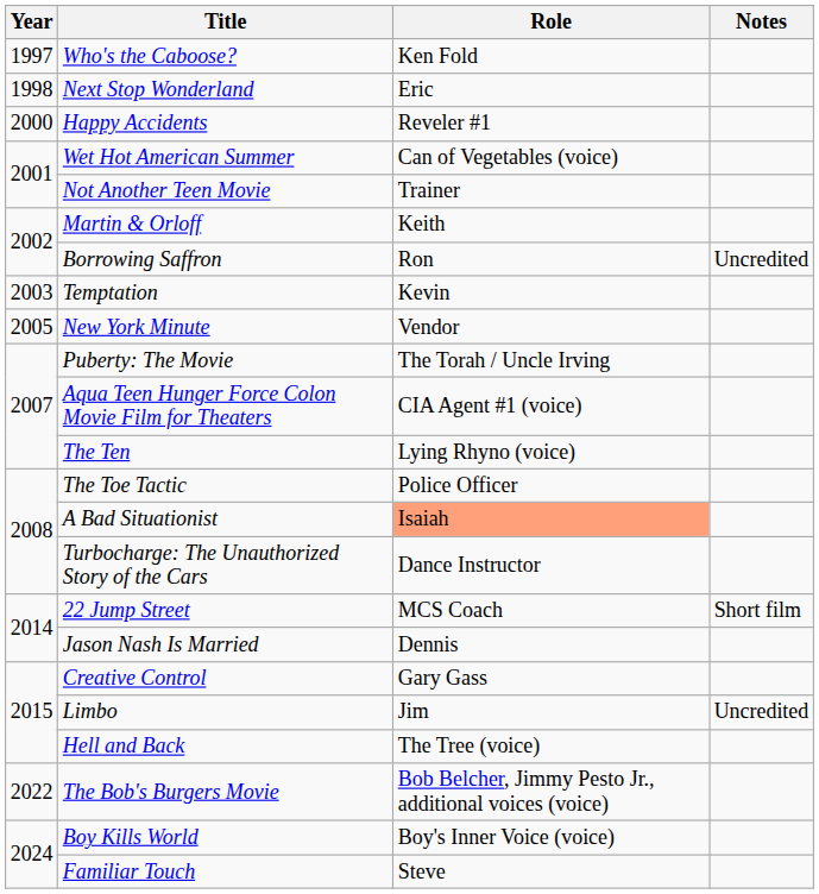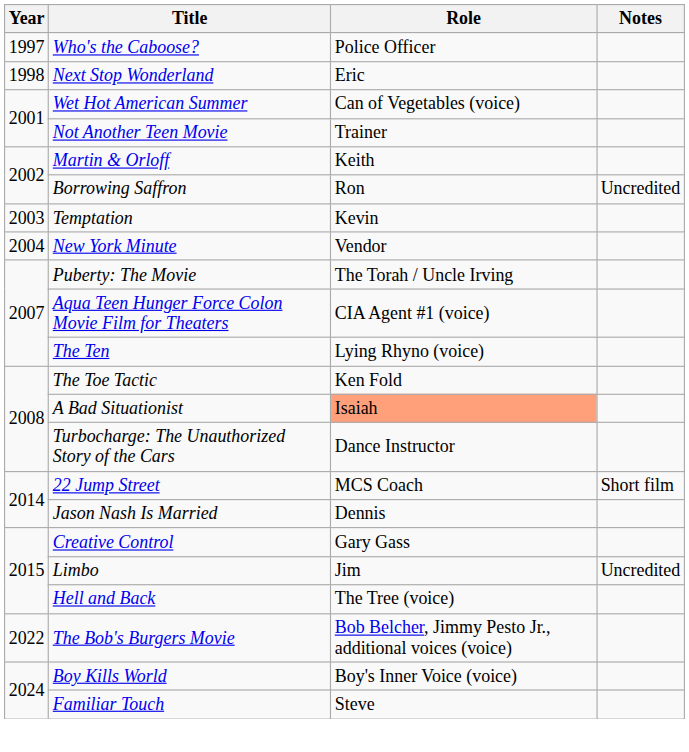Who's the Caboose? | Role: Ken Fold -> Police Officer
- row: 2000 | Happy Accidents | Reveler #1
New York Minute | Year: 2005 -> 2004
The Toe Tactic | Role: Police Officer -> Ken Fold
